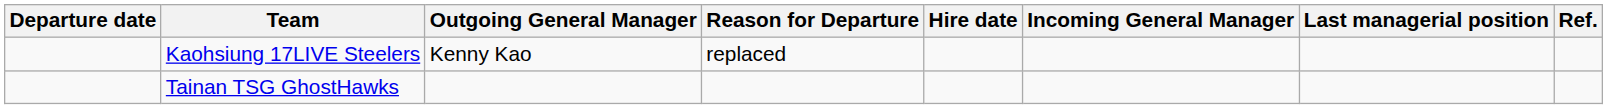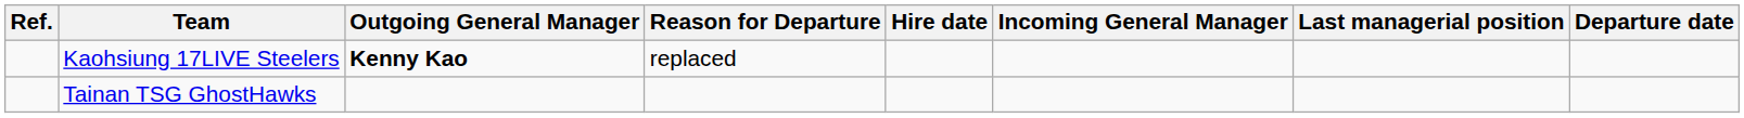columns swapped: Departure date <-> Ref.
Kaohsiung 17LIVE Steelers | Outgoing General Manager: normal -> bold
